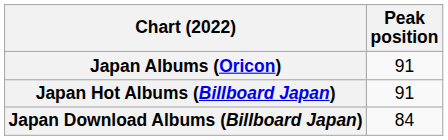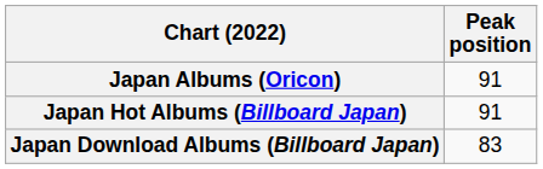Japan Download Albums (Billboard Japan) | Peak position: 84 -> 83
